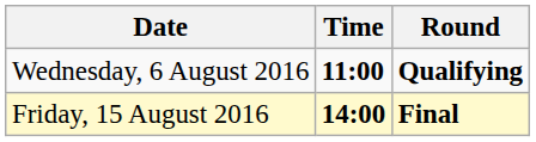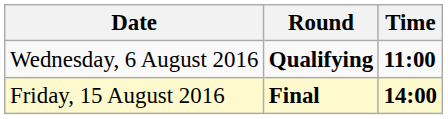columns swapped: Time <-> Round
